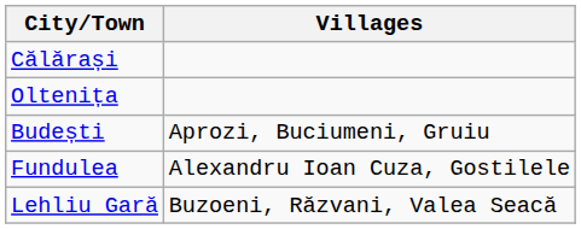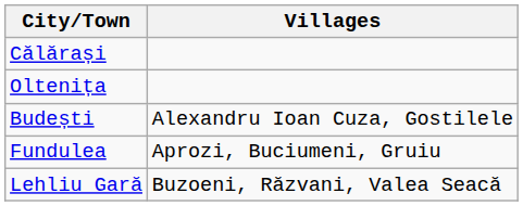Budești | column 2: Aprozi, Buciumeni, Gruiu -> Alexandru Ioan Cuza, Gostilele
Fundulea | column 2: Alexandru Ioan Cuza, Gostilele -> Aprozi, Buciumeni, Gruiu
